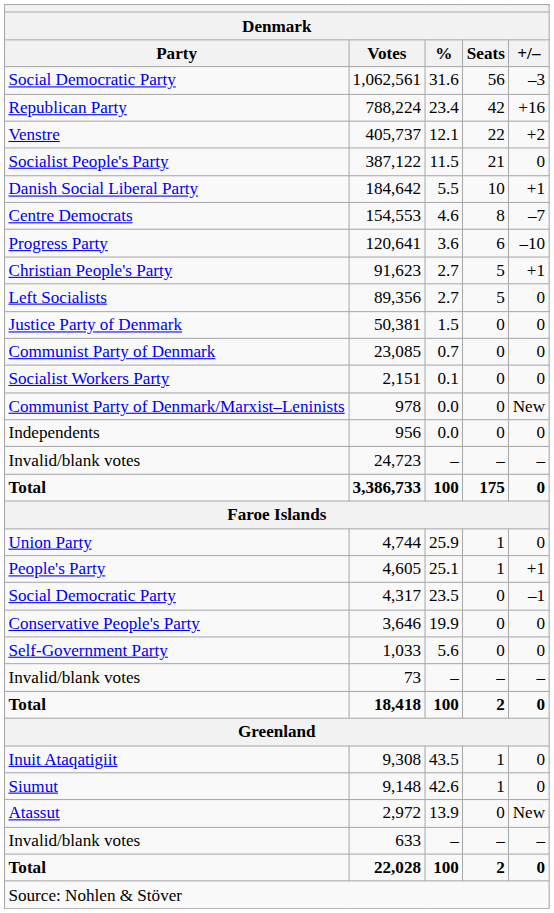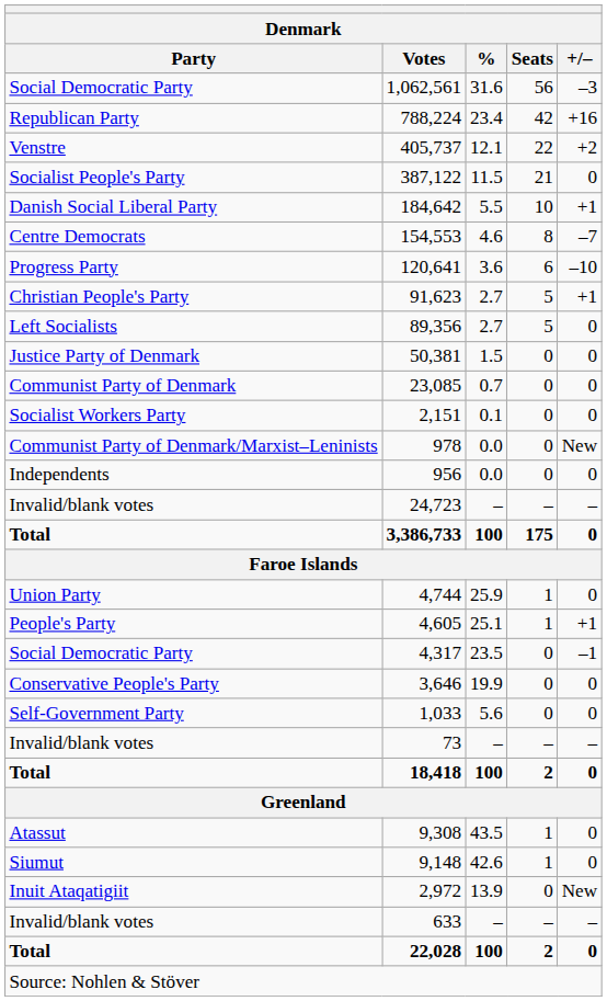9,308 | Denmark / Party: Inuit Ataqatigiit -> Atassut
2,972 | Denmark / Party: Atassut -> Inuit Ataqatigiit
